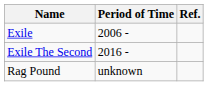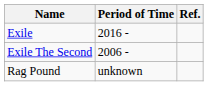Exile | Period of Time: 2006 - -> 2016 -
Exile The Second | Period of Time: 2016 - -> 2006 -
